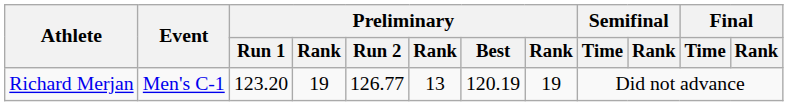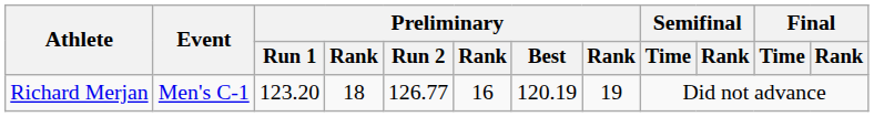Richard Merjan | column 4: 19 -> 18
Richard Merjan | column 6: 13 -> 16
